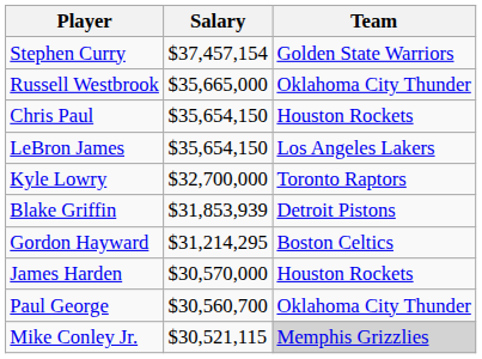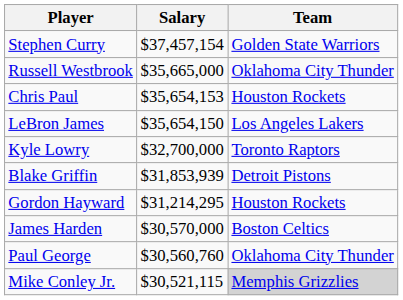Chris Paul | Salary: $35,654,150 -> $35,654,153
Gordon Hayward | Team: Boston Celtics -> Houston Rockets
James Harden | Team: Houston Rockets -> Boston Celtics
Paul George | Salary: $30,560,700 -> $30,560,760
